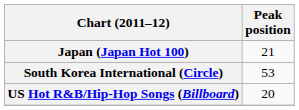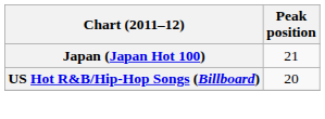- row: South Korea International (Circle) | 53
